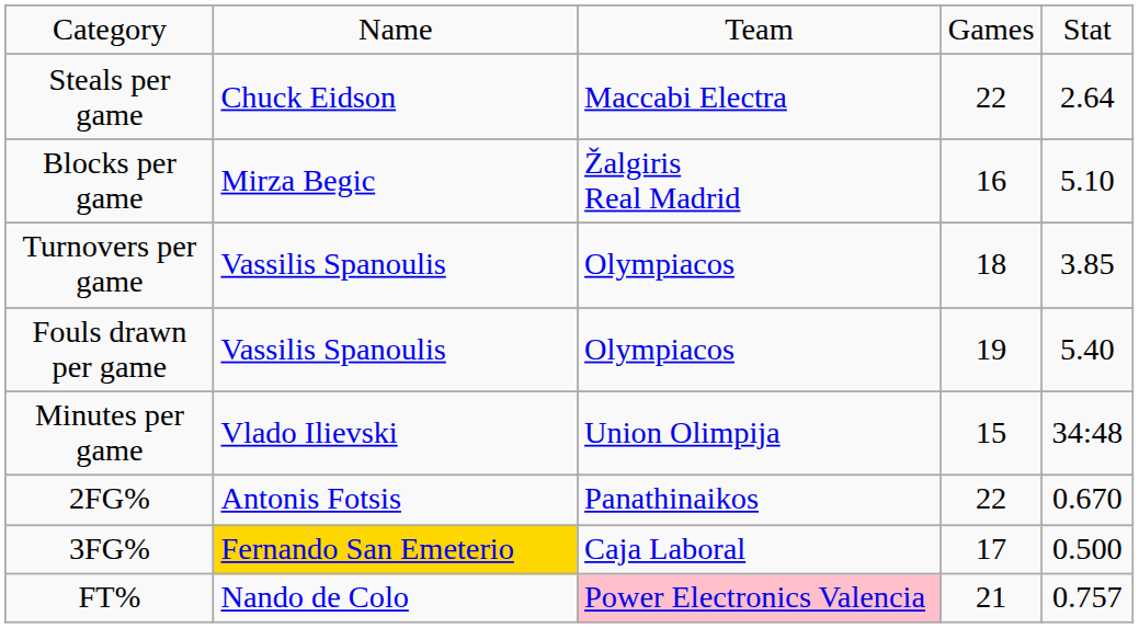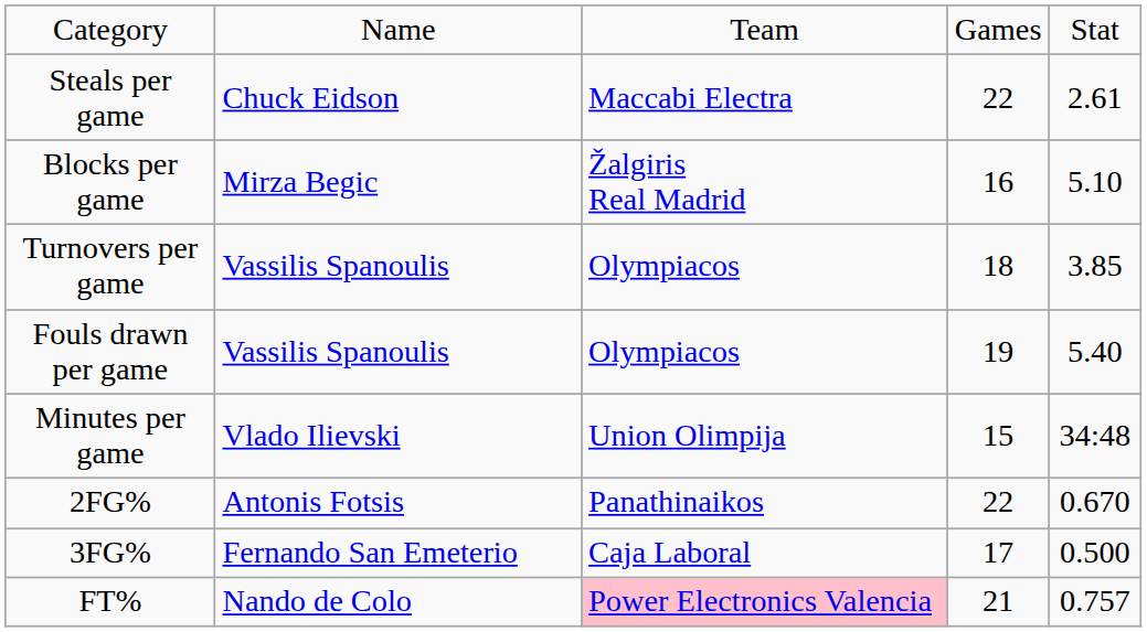Steals per game | column 5: 2.64 -> 2.61
3FG% | column 2: gold background -> no background
